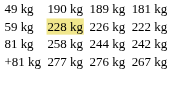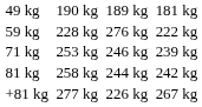59 kg | column 3: khaki background -> no background
59 kg | column 5: 226 kg -> 276 kg
+ row: 71 kg | 253 kg | 246 kg | 239 kg
+81 kg | column 5: 276 kg -> 226 kg
